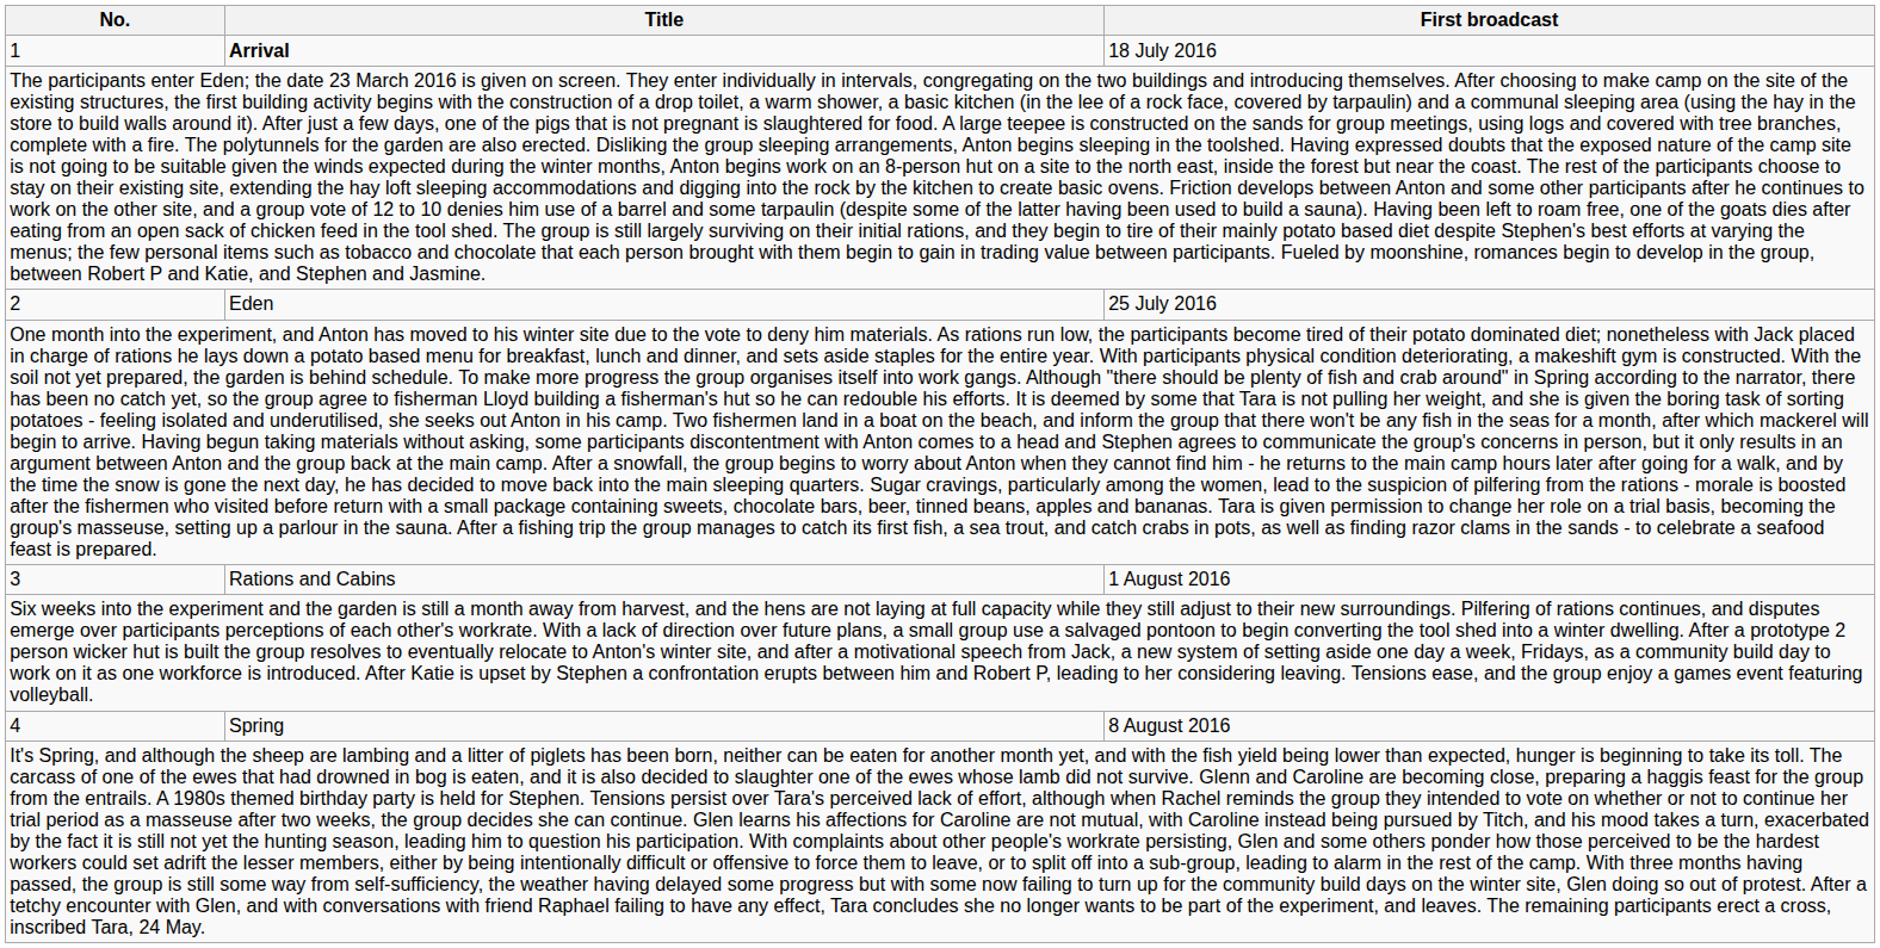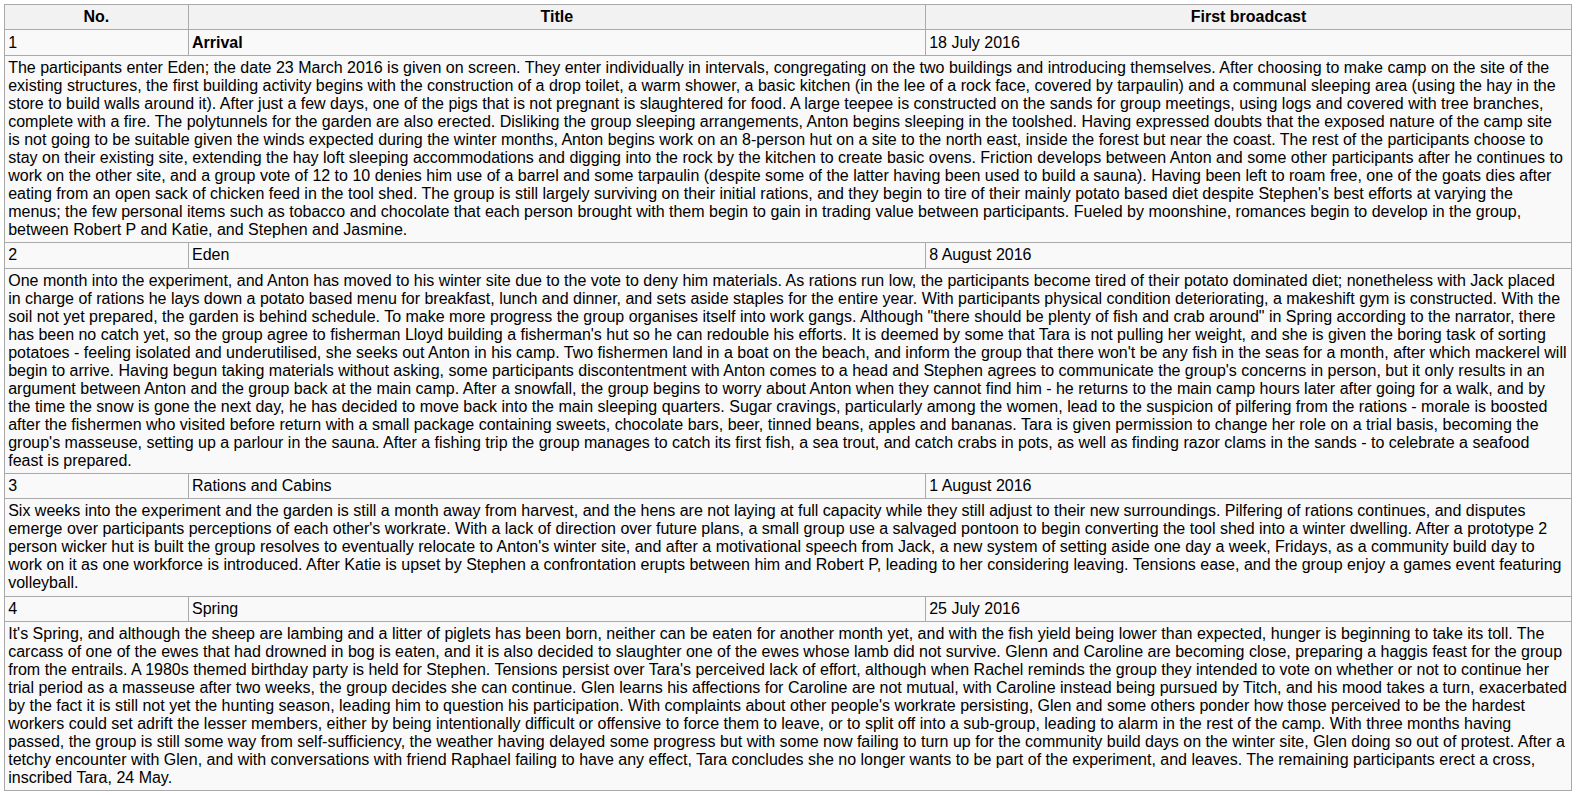2 | First broadcast: 25 July 2016 -> 8 August 2016
4 | First broadcast: 8 August 2016 -> 25 July 2016
